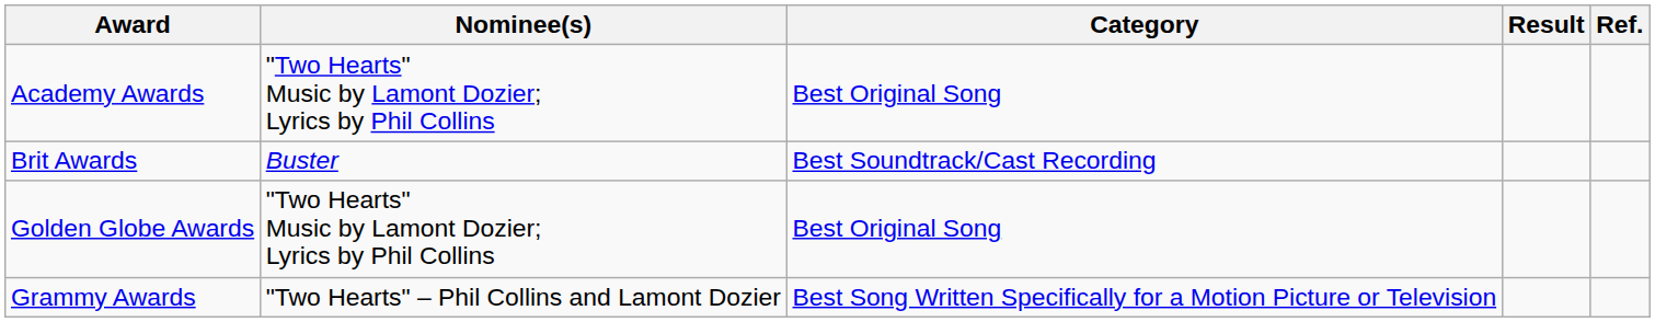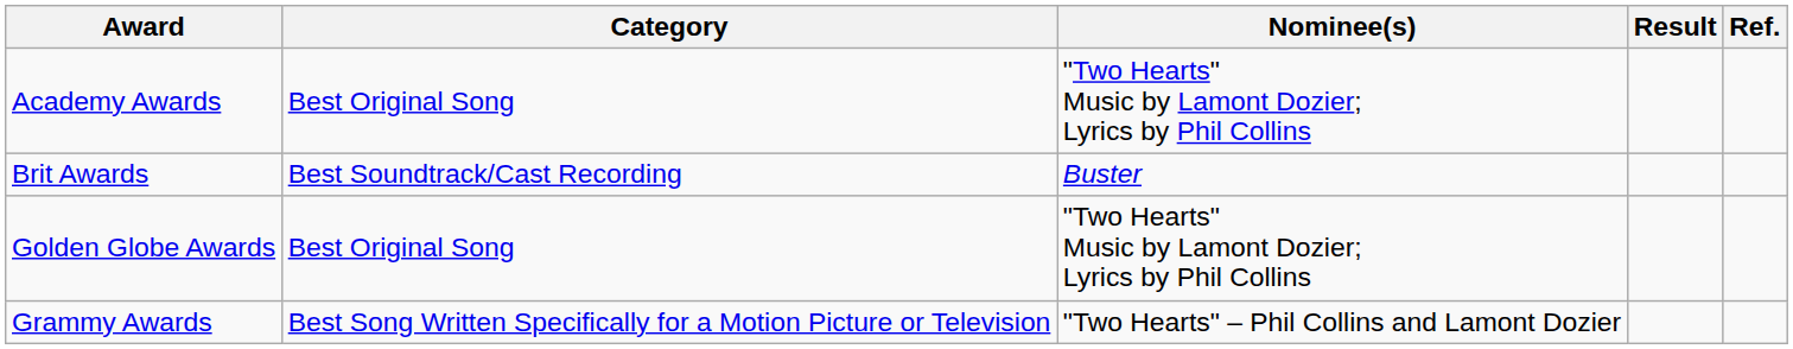columns swapped: Category <-> Nominee(s)
